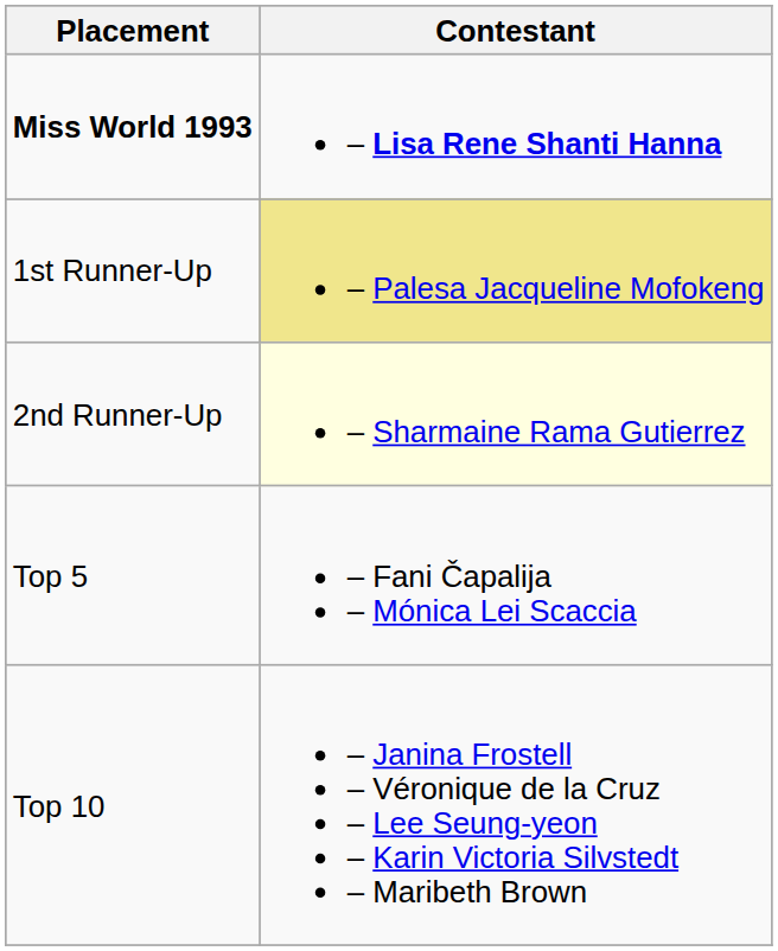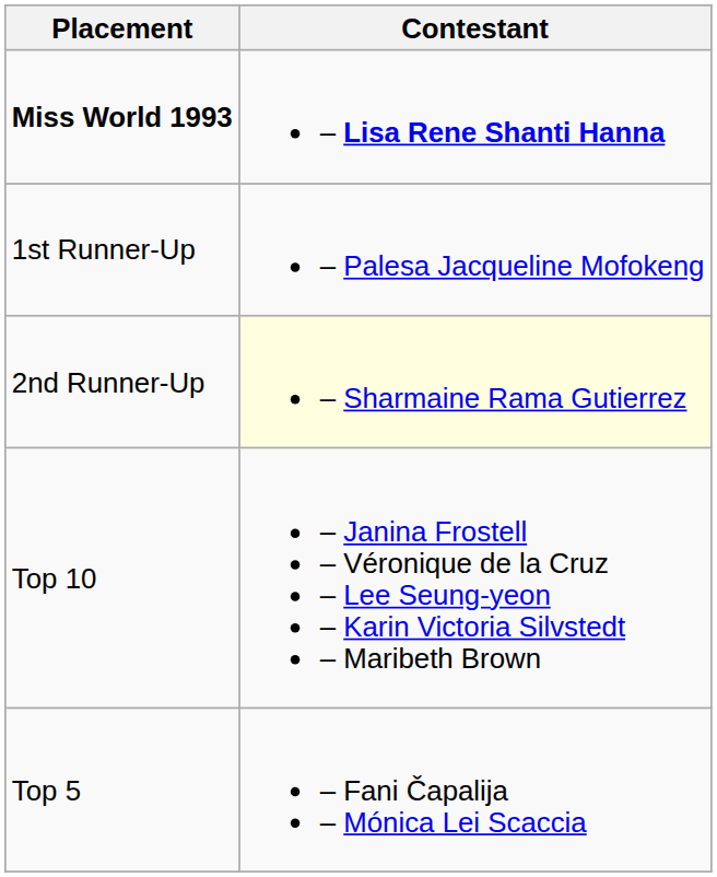1st Runner-Up | Contestant: khaki background -> no background
rows swapped: Top 5 <-> Top 10
